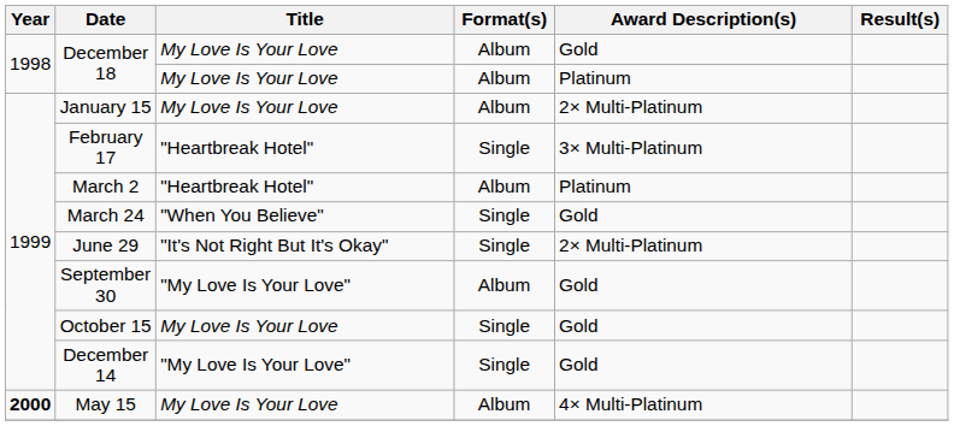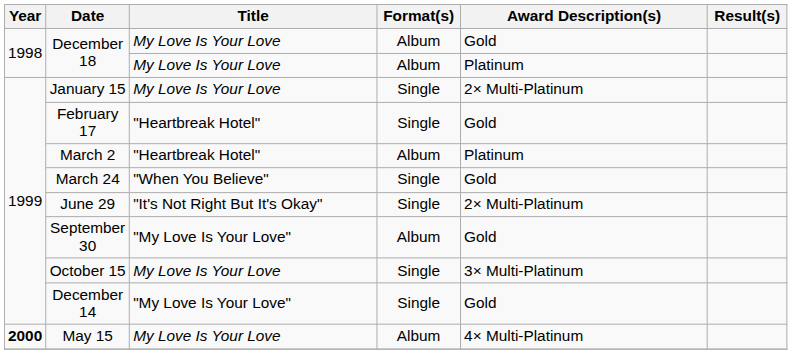January 15 | Format(s): Album -> Single
February 17 | Award Description(s): 3× Multi-Platinum -> Gold
October 15 | Award Description(s): Gold -> 3× Multi-Platinum
